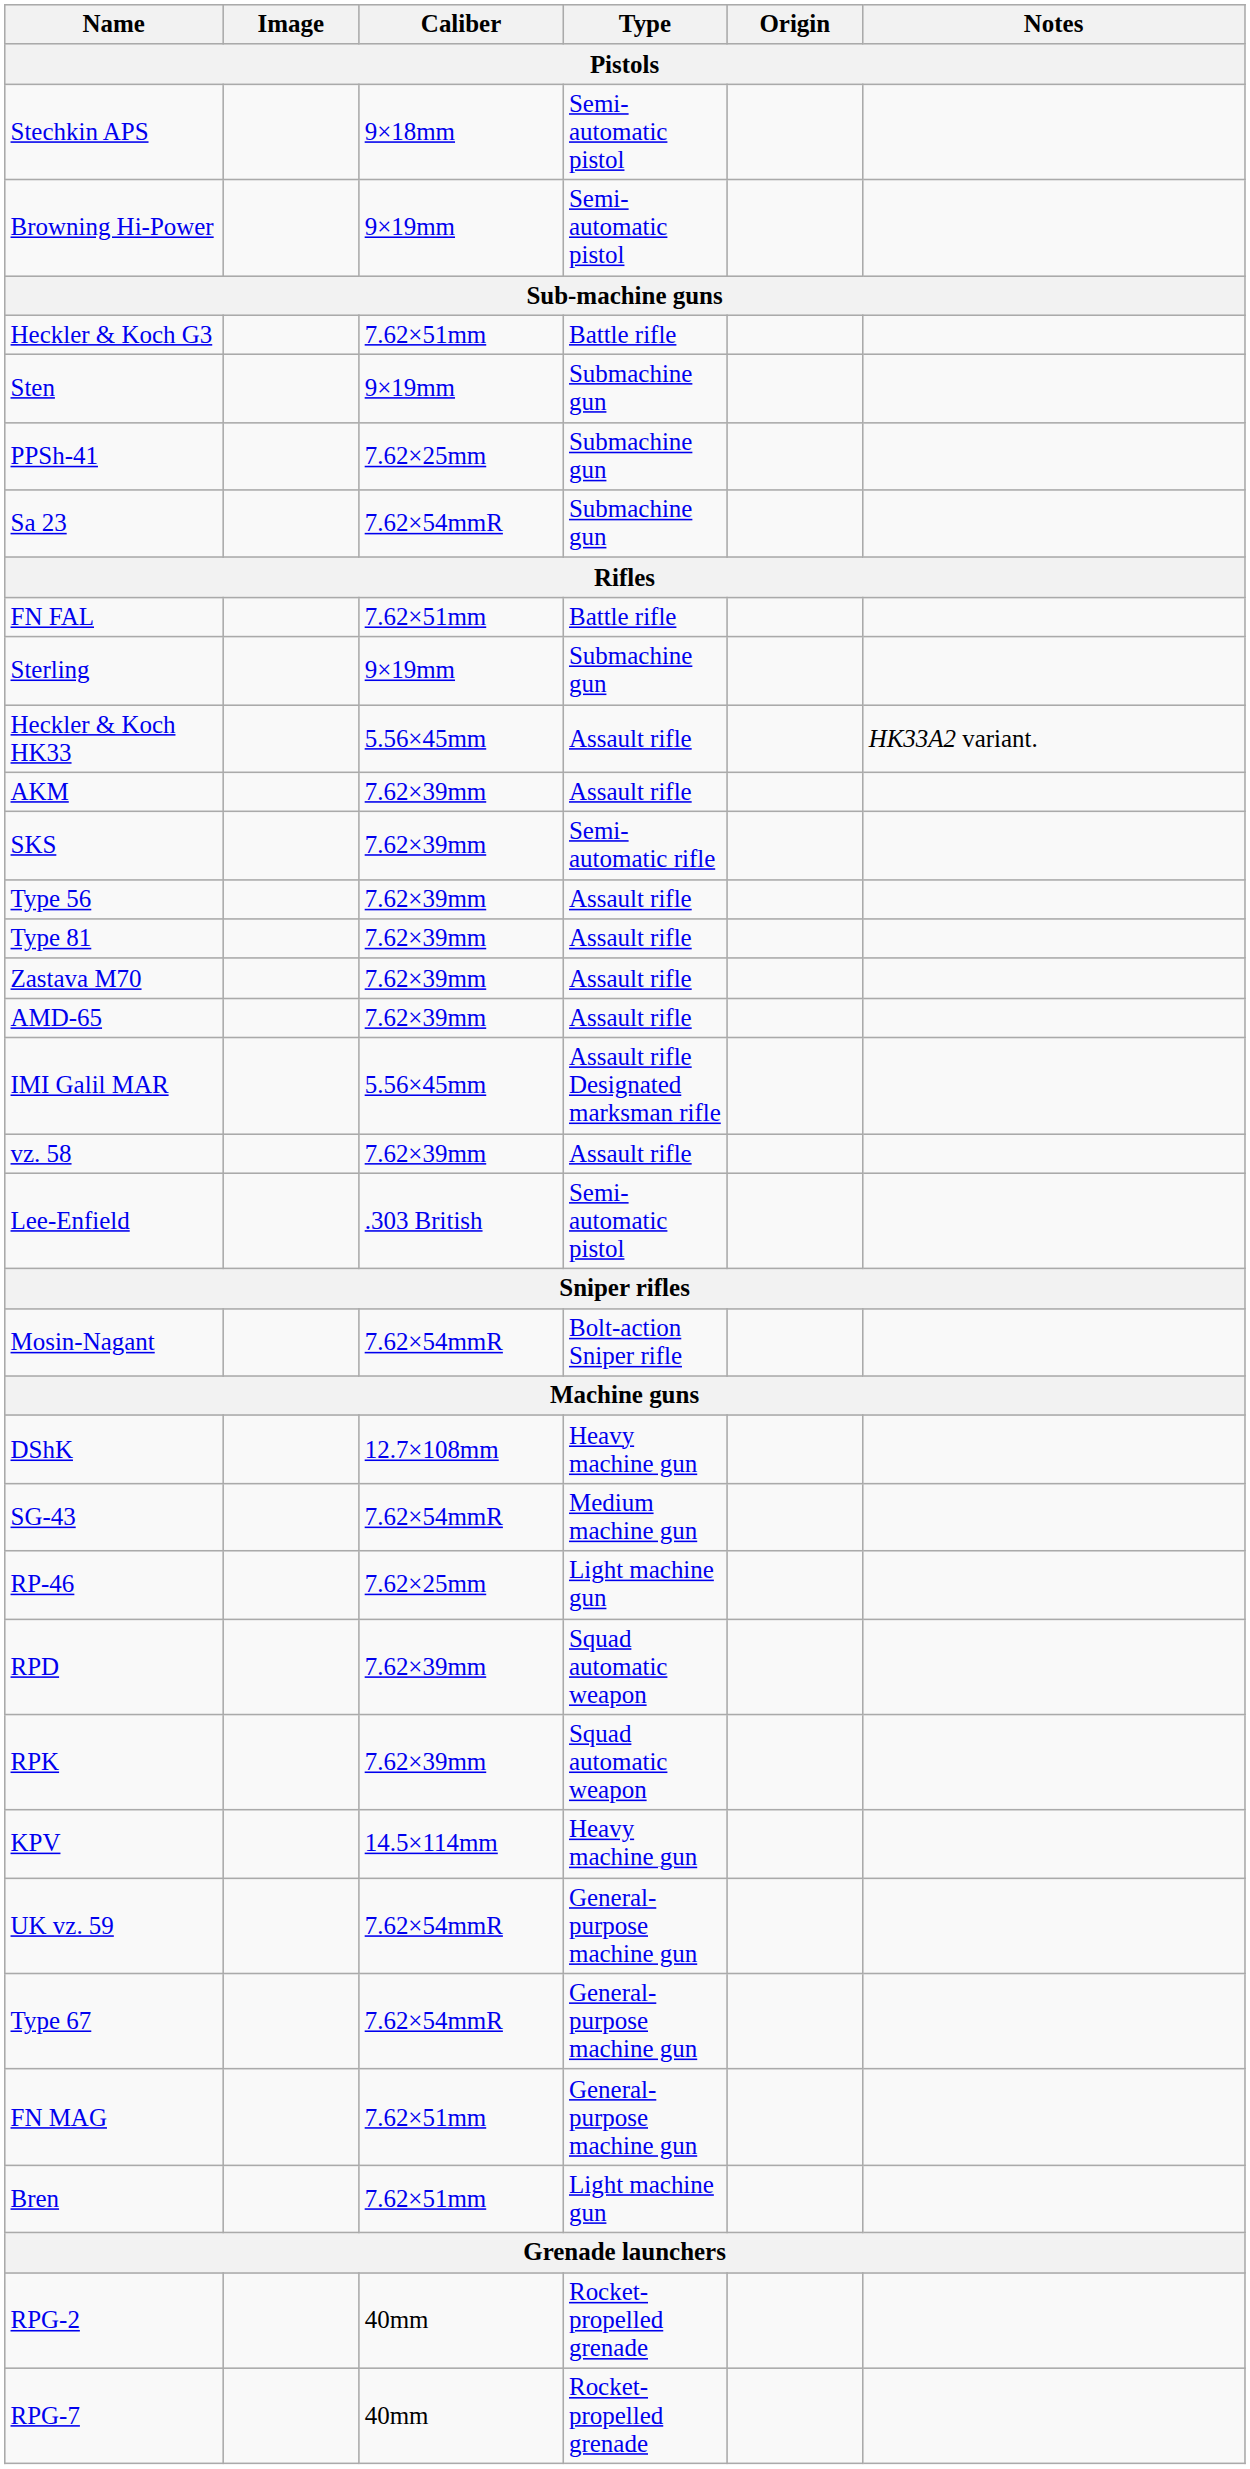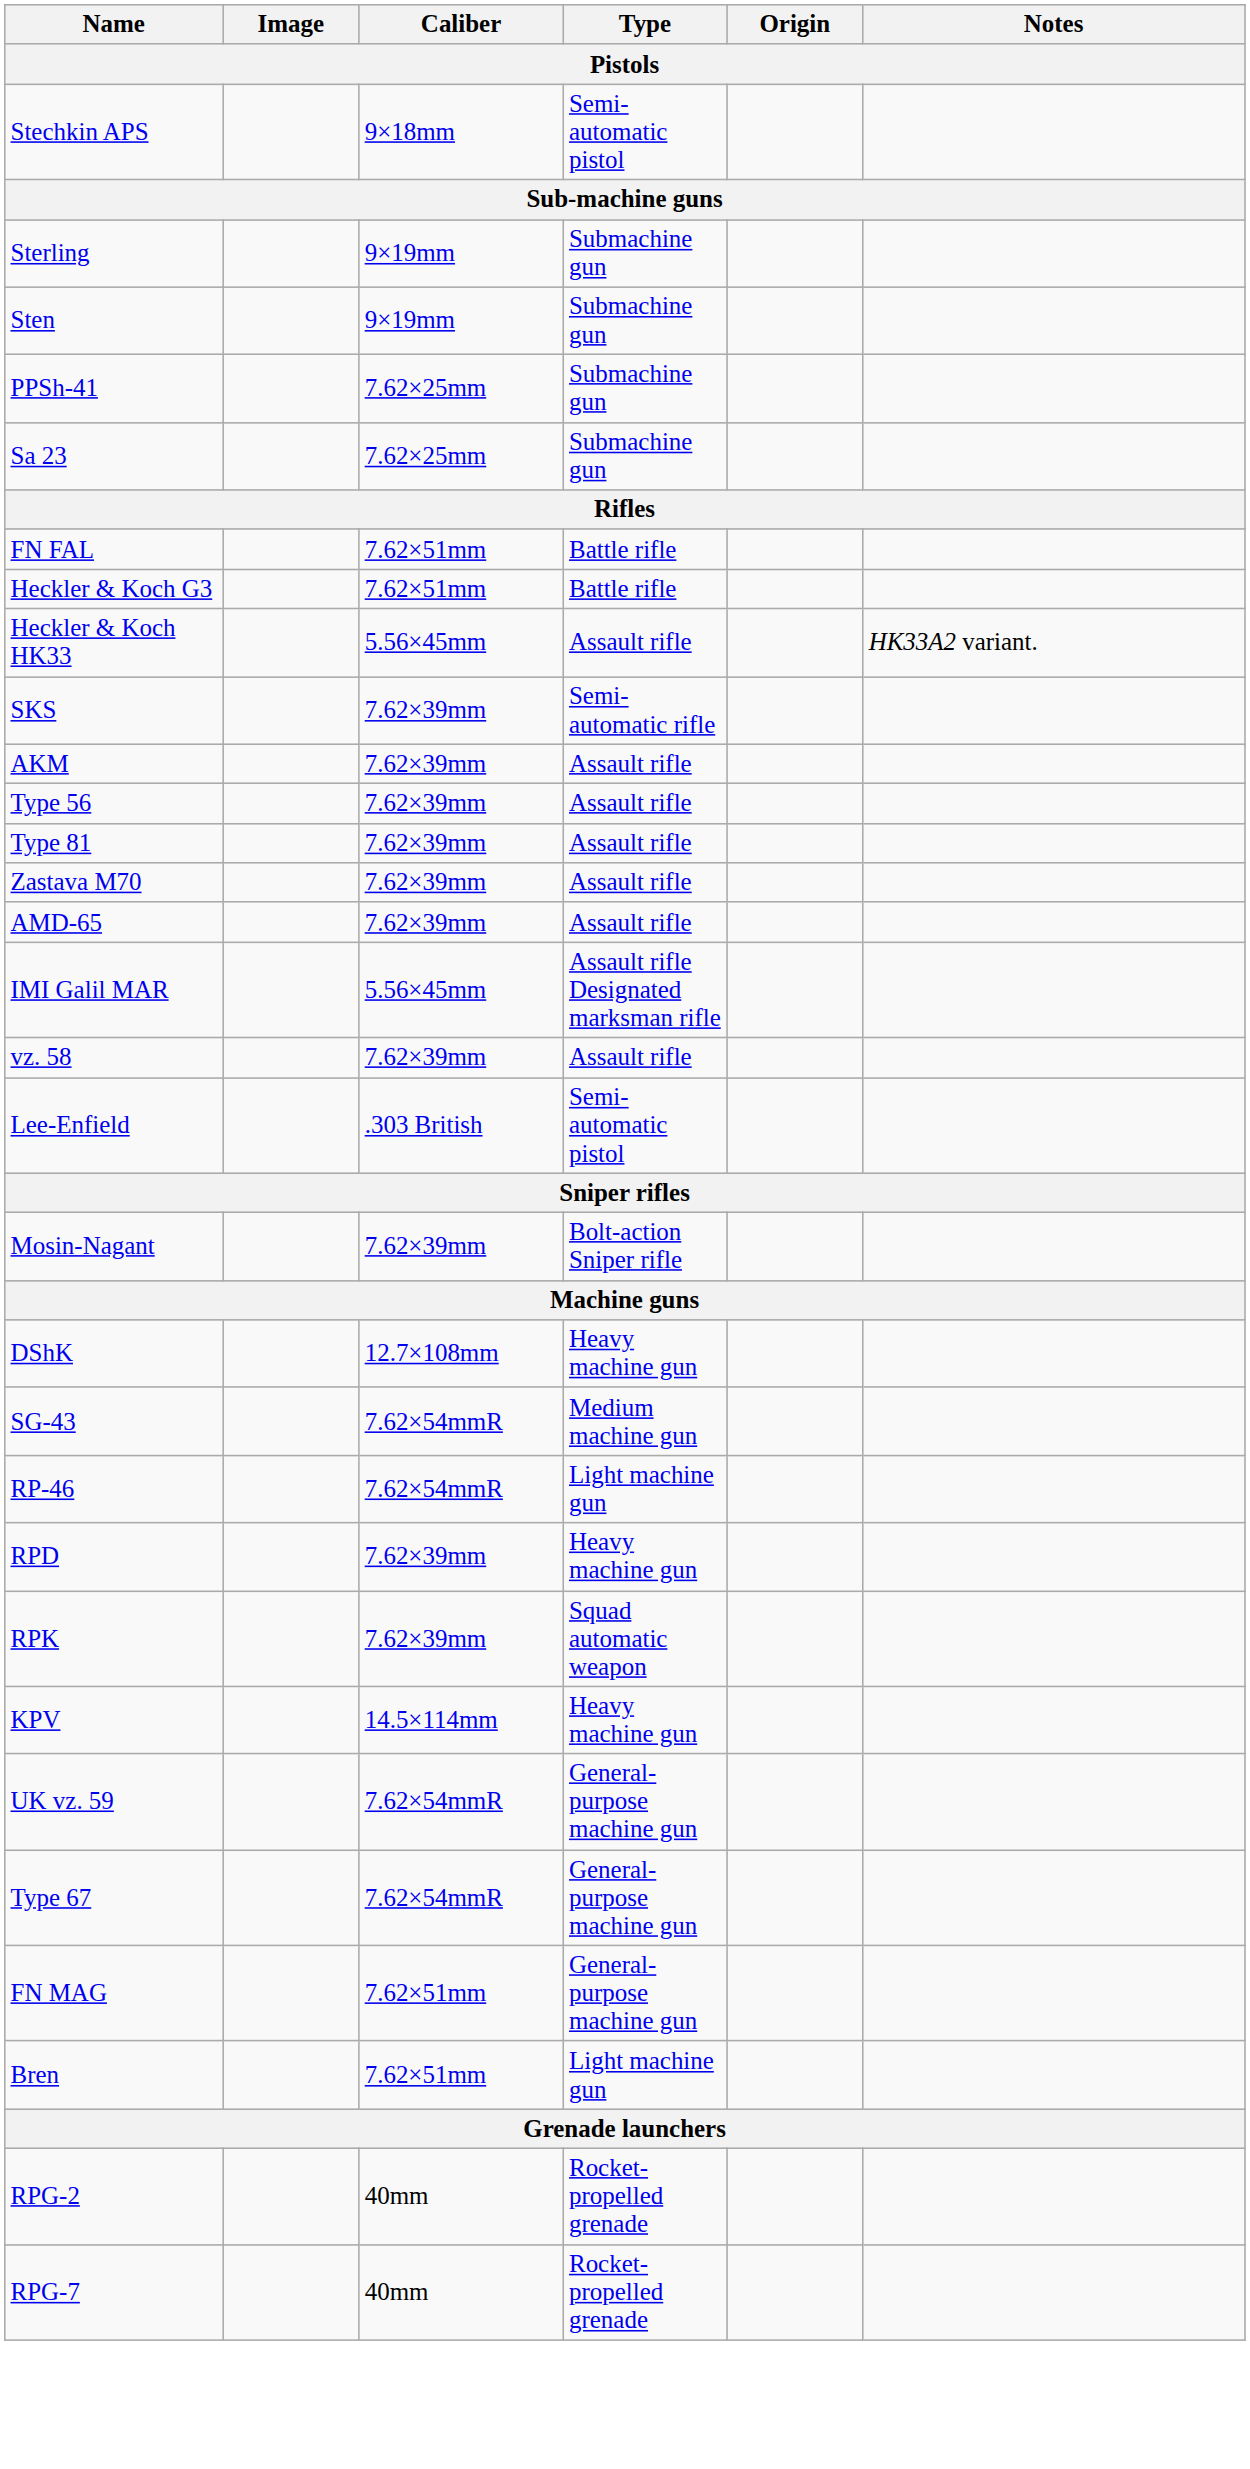- row: Browning Hi-Power | 9×19mm | Semi-automatic pistol
rows swapped: Sterling <-> Heckler & Koch G3
Sa 23 | Caliber: 7.62×54mmR -> 7.62×25mm
rows swapped: SKS <-> AKM
Mosin-Nagant | Caliber: 7.62×54mmR -> 7.62×39mm
RP-46 | Caliber: 7.62×25mm -> 7.62×54mmR
RPD | Type: Squad automatic weapon -> Heavy machine gun
